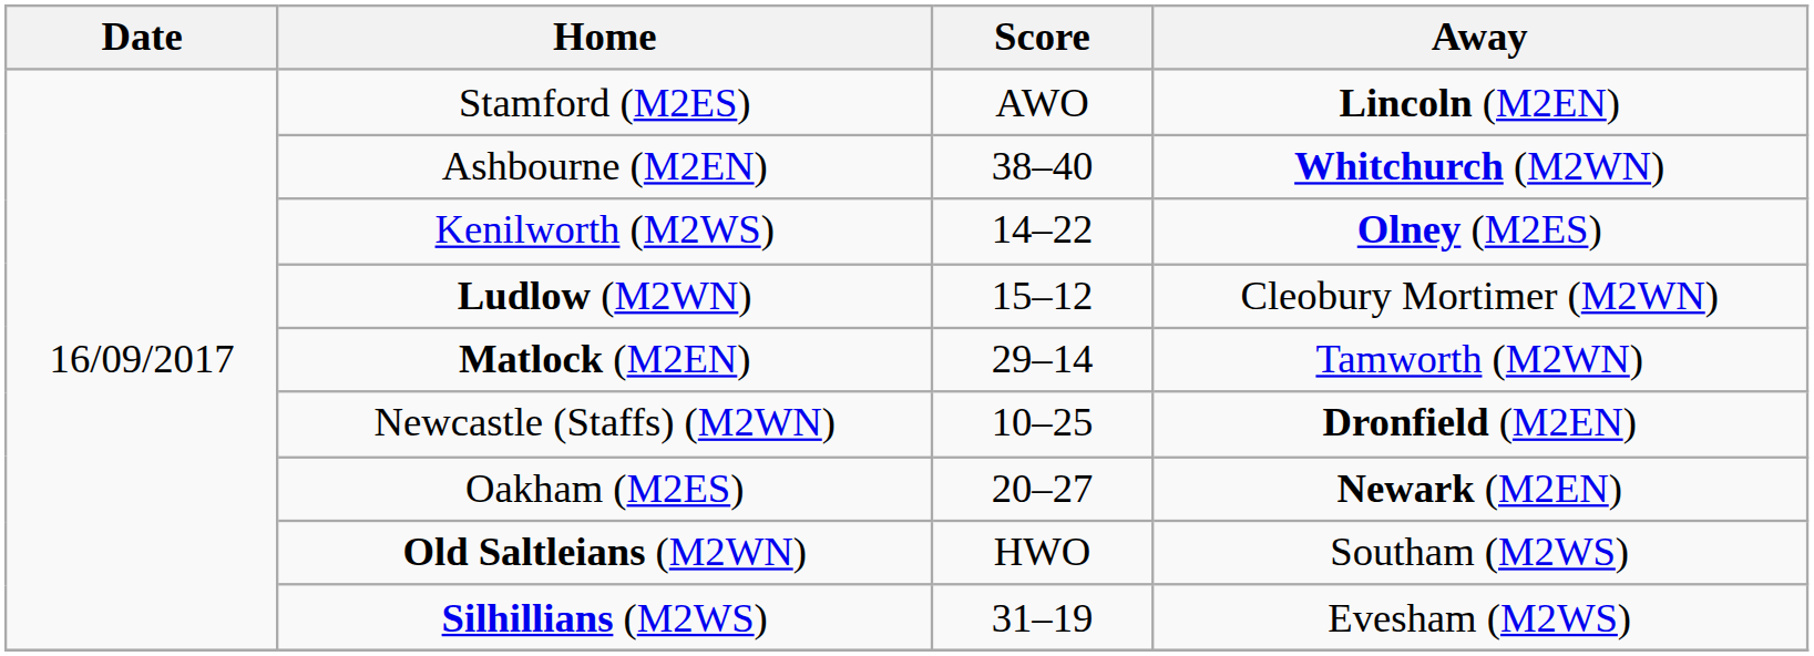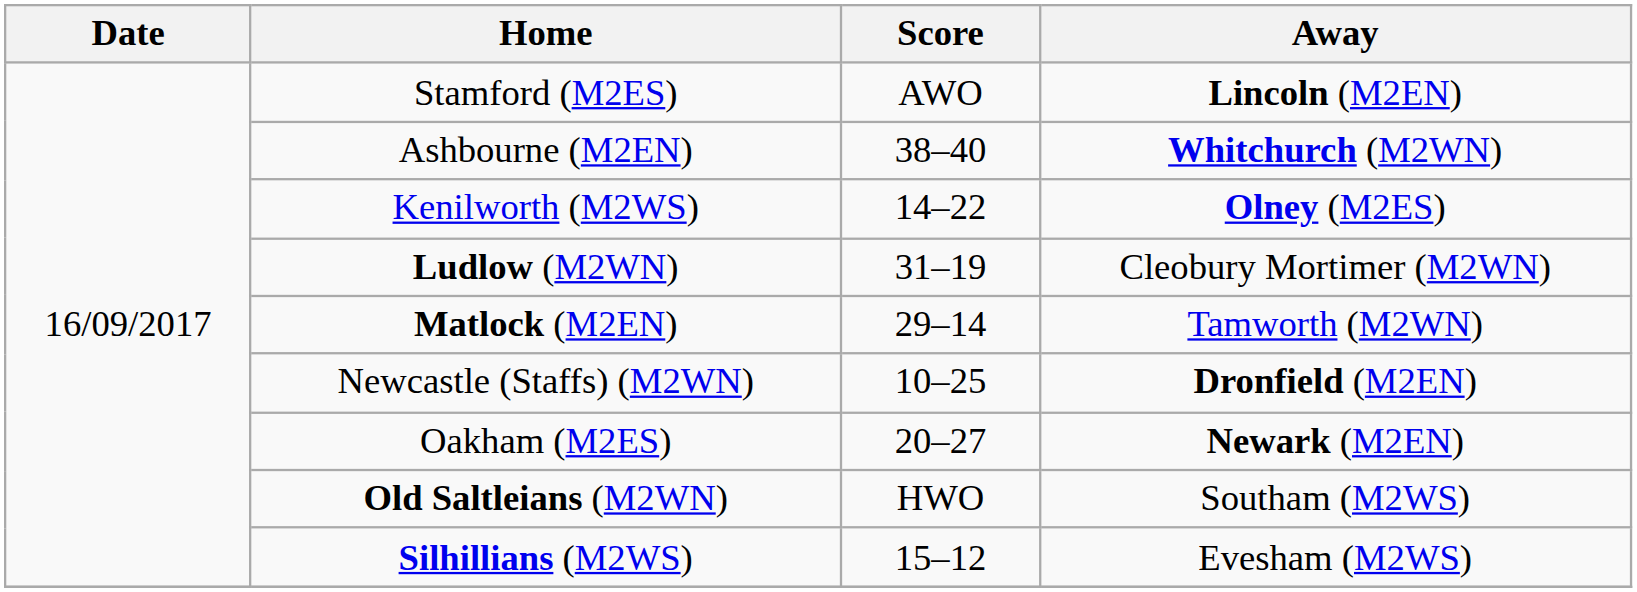Ludlow (M2WN) | Score: 15–12 -> 31–19
Silhillians (M2WS) | Score: 31–19 -> 15–12
